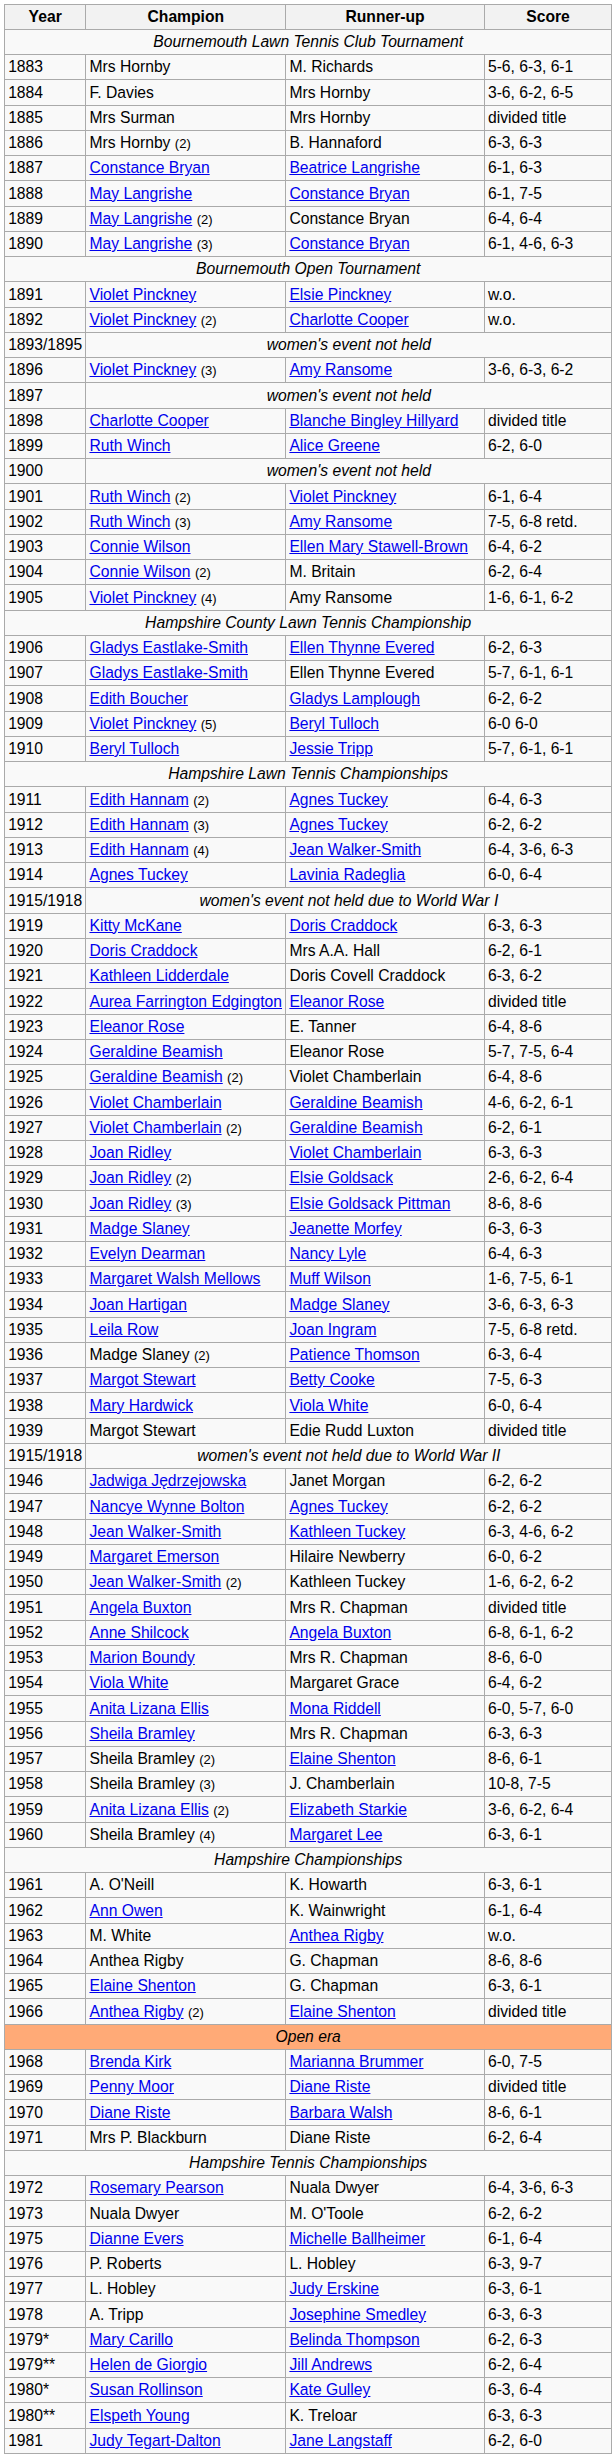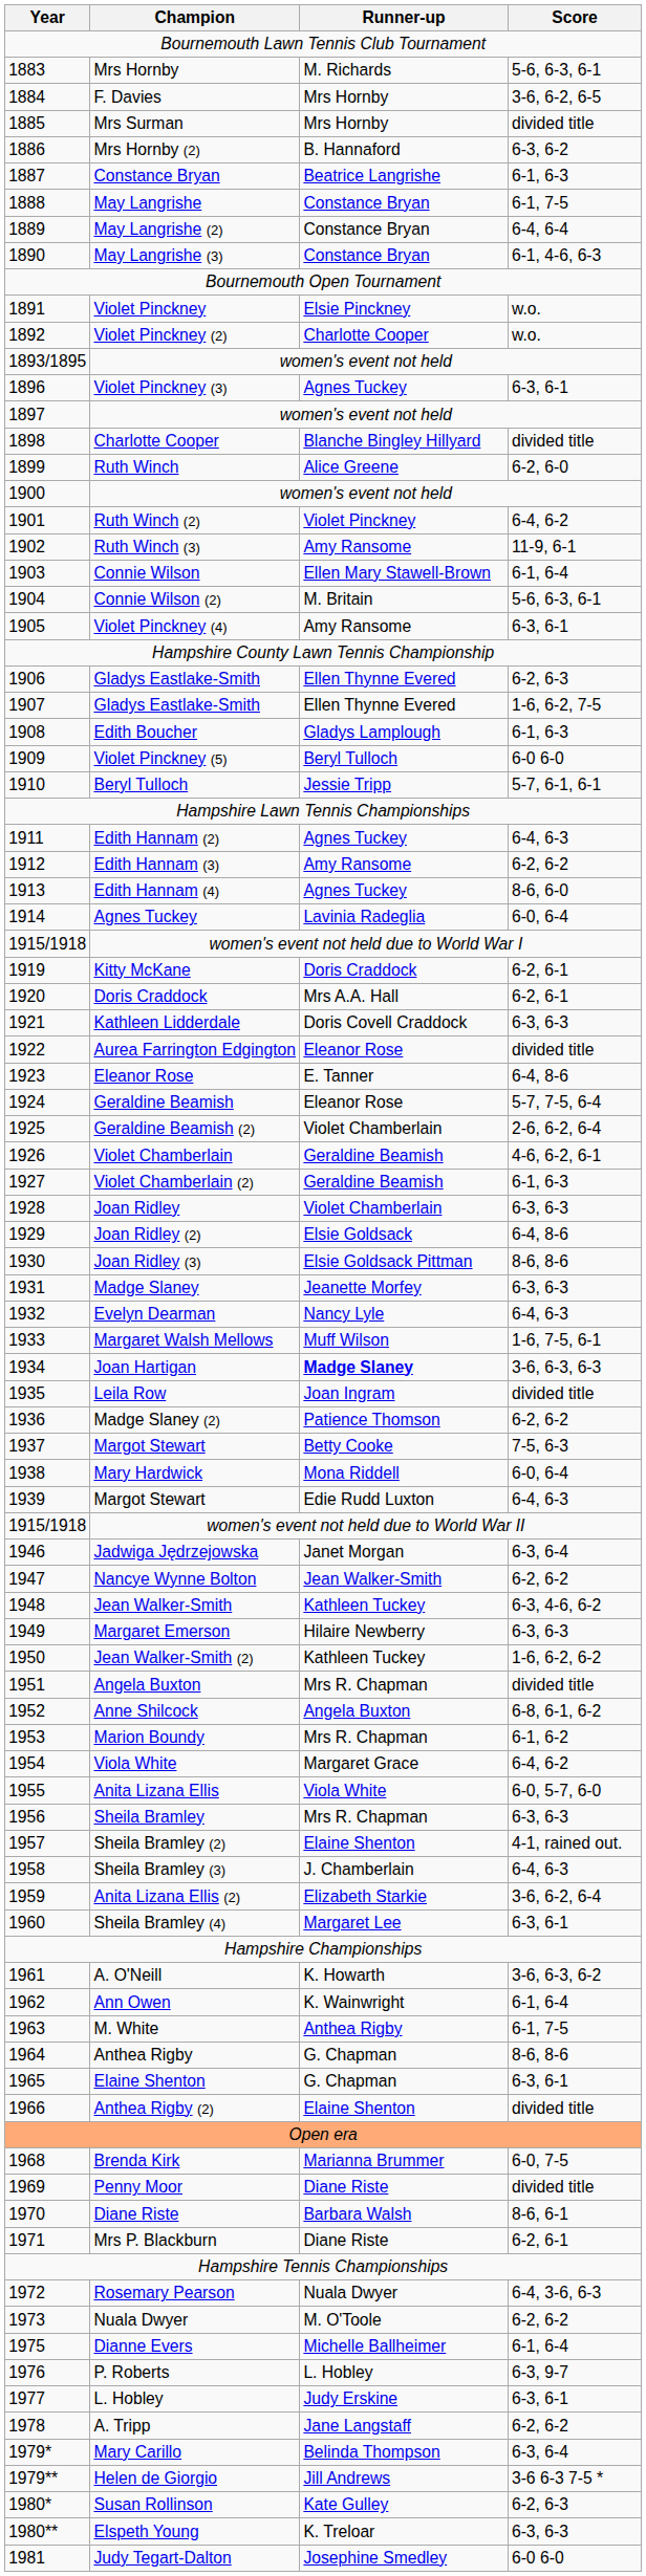Mrs Hornby (2) | Score: 6-3, 6-3 -> 6-3, 6-2
Violet Pinckney (3) | Runner-up: Amy Ransome -> Agnes Tuckey
Violet Pinckney (3) | Score: 3-6, 6-3, 6-2 -> 6-3, 6-1
Ruth Winch (2) | Score: 6-1, 6-4 -> 6-4, 6-2
Ruth Winch (3) | Score: 7-5, 6-8 retd. -> 11-9, 6-1
Connie Wilson | Score: 6-4, 6-2 -> 6-1, 6-4
Connie Wilson (2) | Score: 6-2, 6-4 -> 5-6, 6-3, 6-1
Violet Pinckney (4) | Score: 1-6, 6-1, 6-2 -> 6-3, 6-1
1907 / Gladys Eastlake-Smith | Score: 5-7, 6-1, 6-1 -> 1-6, 6-2, 7-5
Edith Boucher | Score: 6-2, 6-2 -> 6-1, 6-3
Edith Hannam (3) | Runner-up: Agnes Tuckey -> Amy Ransome
Edith Hannam (4) | Runner-up: Jean Walker-Smith -> Agnes Tuckey
Edith Hannam (4) | Score: 6-4, 3-6, 6-3 -> 8-6, 6-0
Kitty McKane | Score: 6-3, 6-3 -> 6-2, 6-1
Kathleen Lidderdale | Score: 6-3, 6-2 -> 6-3, 6-3
Geraldine Beamish (2) | Score: 6-4, 8-6 -> 2-6, 6-2, 6-4
Violet Chamberlain (2) | Score: 6-2, 6-1 -> 6-1, 6-3
Joan Ridley (2) | Score: 2-6, 6-2, 6-4 -> 6-4, 8-6
Joan Hartigan | Runner-up: normal -> bold
Leila Row | Score: 7-5, 6-8 retd. -> divided title
Madge Slaney (2) | Score: 6-3, 6-4 -> 6-2, 6-2
Mary Hardwick | Runner-up: Viola White -> Mona Riddell
1939 / Margot Stewart | Score: divided title -> 6-4, 6-3
Jadwiga Jędrzejowska | Score: 6-2, 6-2 -> 6-3, 6-4
Nancye Wynne Bolton | Runner-up: Agnes Tuckey -> Jean Walker-Smith
Margaret Emerson | Score: 6-0, 6-2 -> 6-3, 6-3
Marion Boundy | Score: 8-6, 6-0 -> 6-1, 6-2
Anita Lizana Ellis | Runner-up: Mona Riddell -> Viola White
Sheila Bramley (2) | Score: 8-6, 6-1 -> 4-1, rained out.
Sheila Bramley (3) | Score: 10-8, 7-5 -> 6-4, 6-3
A. O'Neill | Score: 6-3, 6-1 -> 3-6, 6-3, 6-2
M. White | Score: w.o. -> 6-1, 7-5
Mrs P. Blackburn | Score: 6-2, 6-4 -> 6-2, 6-1
A. Tripp | Runner-up: Josephine Smedley -> Jane Langstaff
A. Tripp | Score: 6-3, 6-3 -> 6-2, 6-2
Mary Carillo | Score: 6-2, 6-3 -> 6-3, 6-4
Helen de Giorgio | Score: 6-2, 6-4 -> 3-6 6-3 7-5 *
Susan Rollinson | Score: 6-3, 6-4 -> 6-2, 6-3
Judy Tegart-Dalton | Runner-up: Jane Langstaff -> Josephine Smedley
Judy Tegart-Dalton | Score: 6-2, 6-0 -> 6-0 6-0
